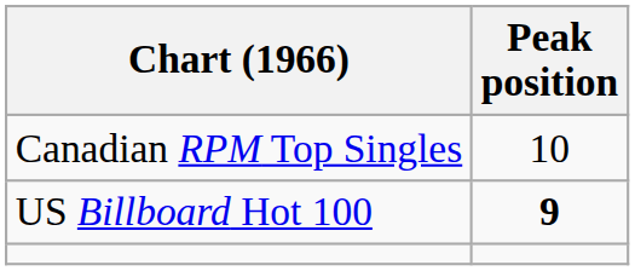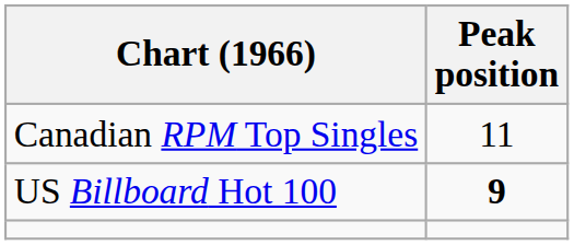Canadian RPM Top Singles | Peak position: 10 -> 11
